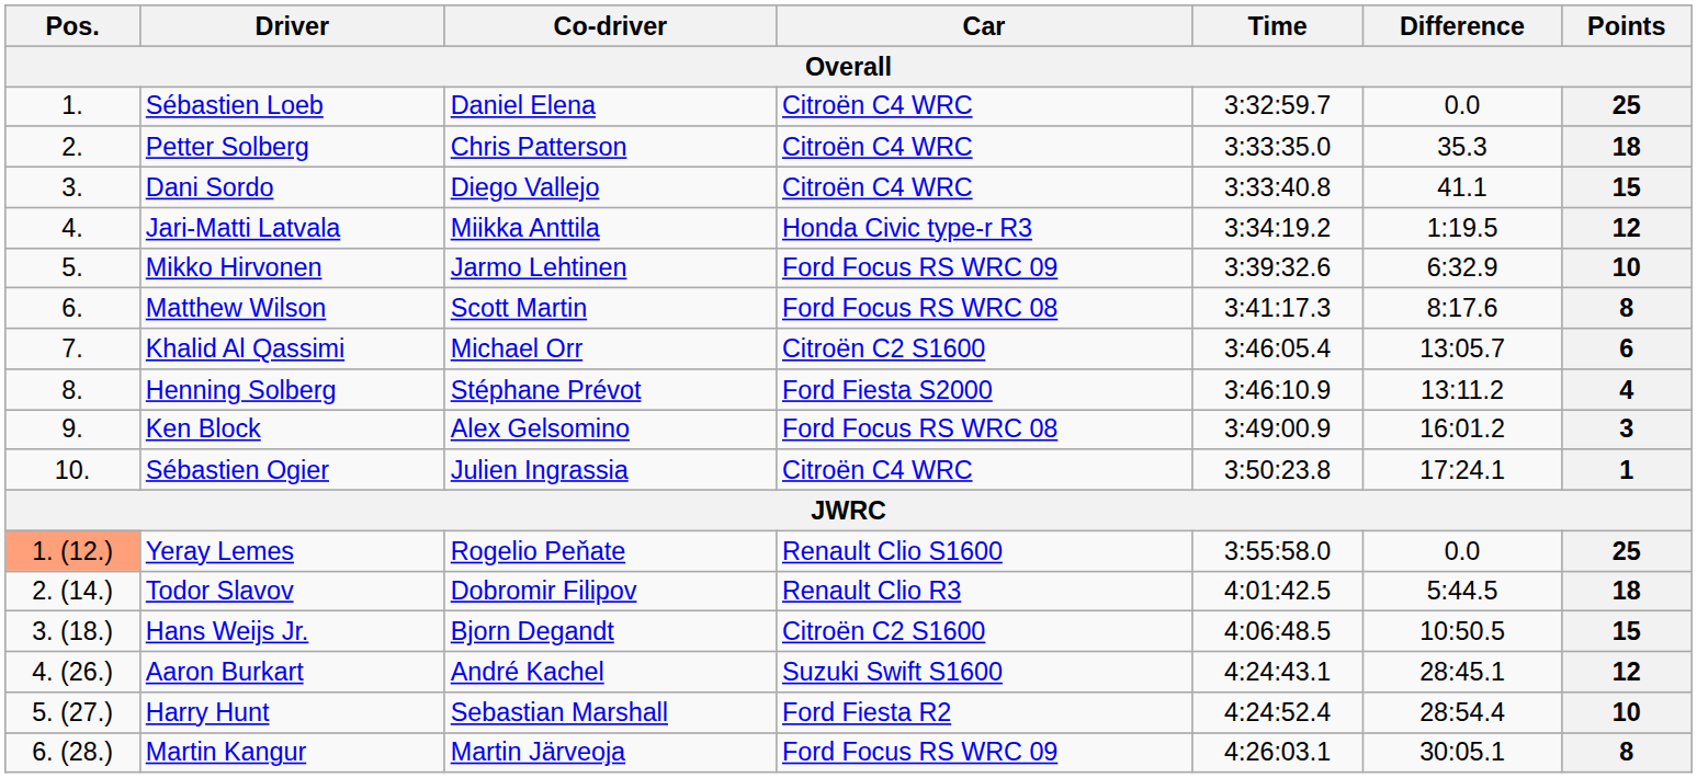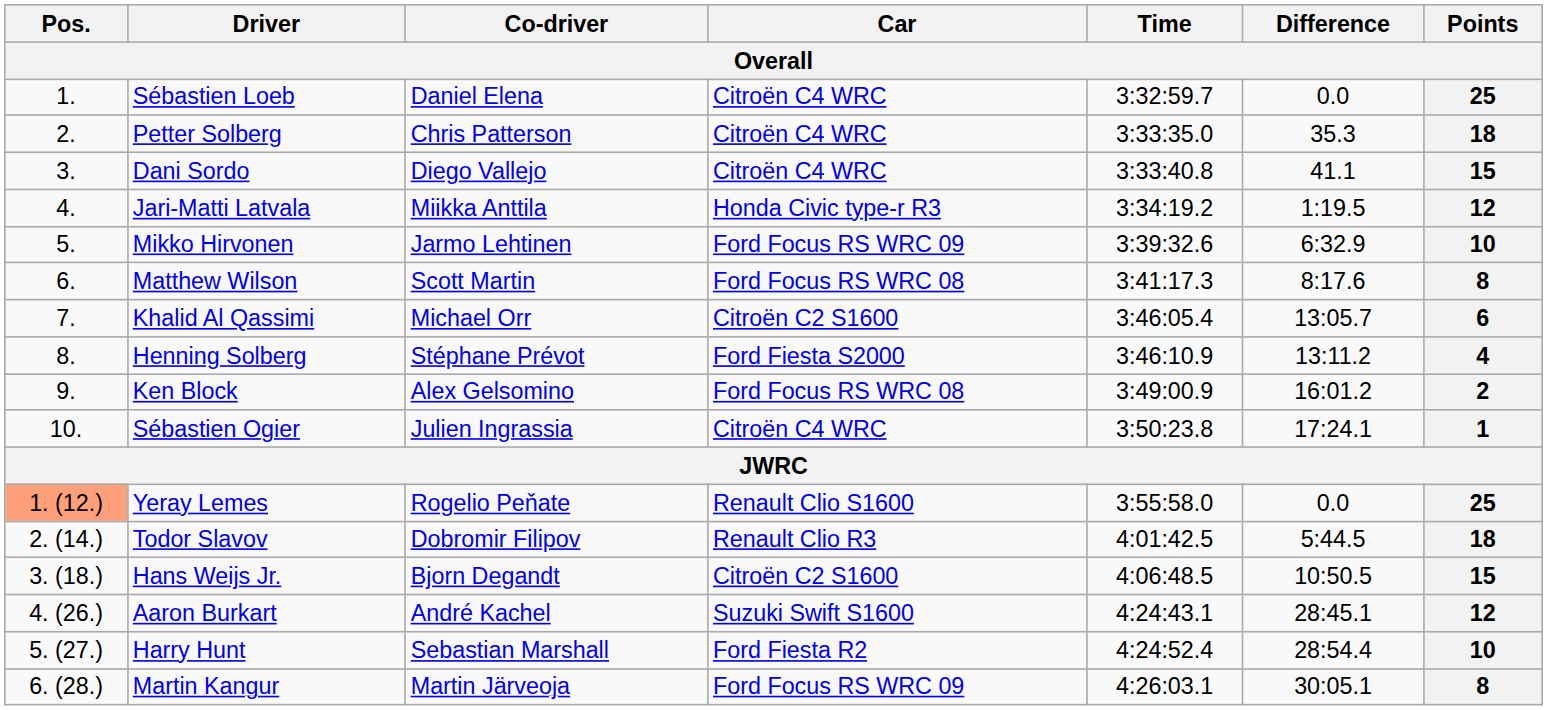Ken Block | Points: 3 -> 2
